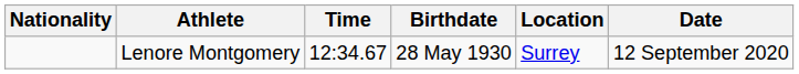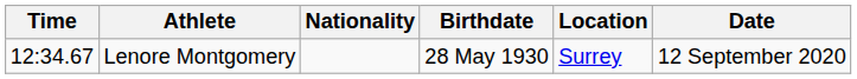columns swapped: Time <-> Nationality
